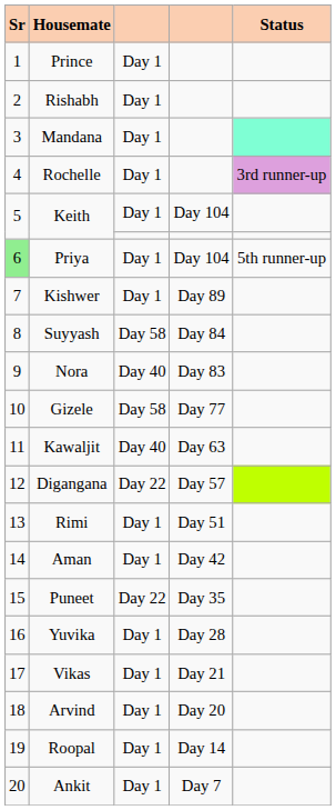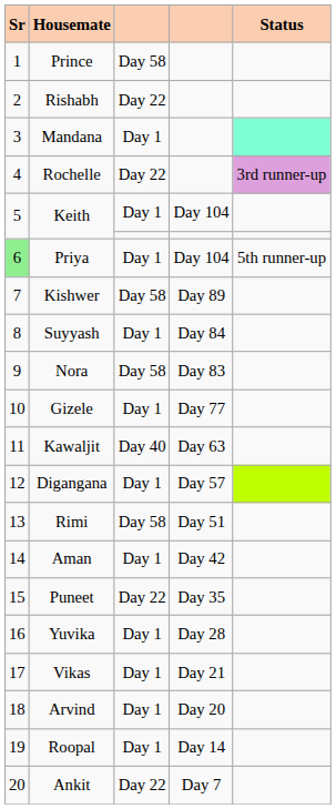Prince | column 3: Day 1 -> Day 58
Rishabh | column 3: Day 1 -> Day 22
Rochelle | column 3: Day 1 -> Day 22
Kishwer | column 3: Day 1 -> Day 58
Suyyash | column 3: Day 58 -> Day 1
Nora | column 3: Day 40 -> Day 58
Gizele | column 3: Day 58 -> Day 1
Digangana | column 3: Day 22 -> Day 1
Rimi | column 3: Day 1 -> Day 58
Ankit | column 3: Day 1 -> Day 22
